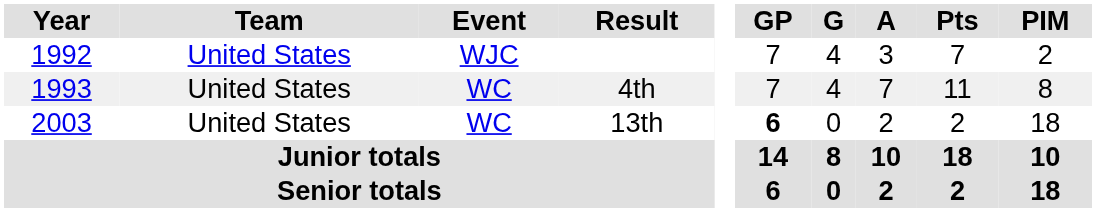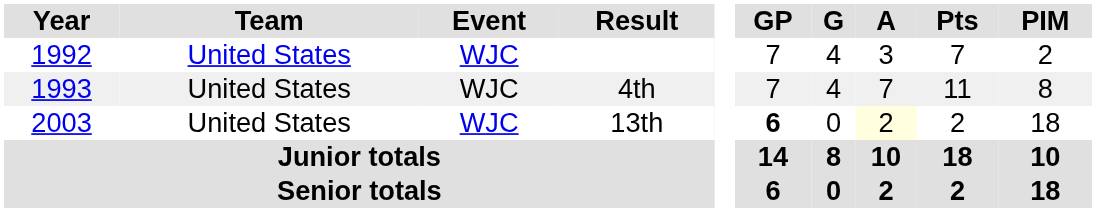4th | Event: WC -> WJC
13th | Event: WC -> WJC
13th | A: no background -> lightyellow background
